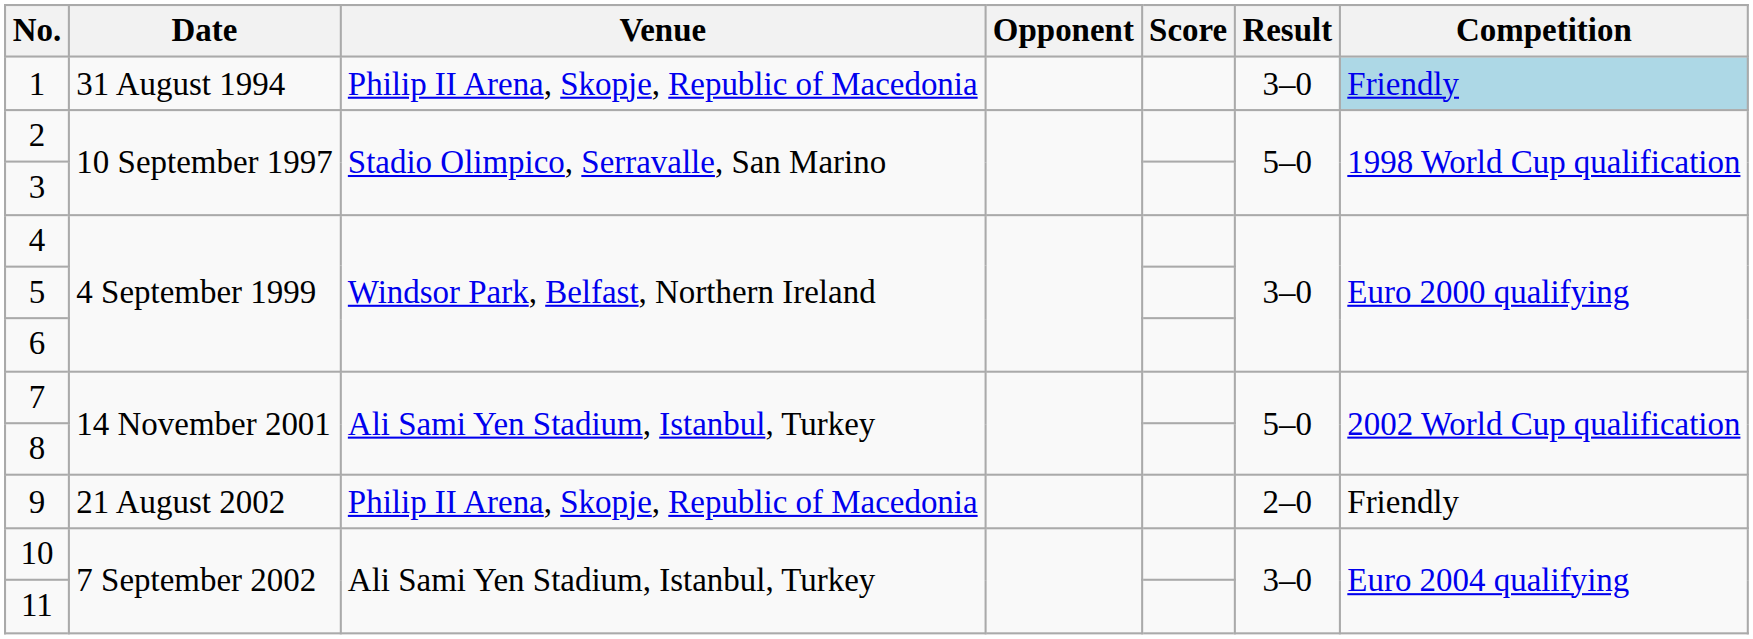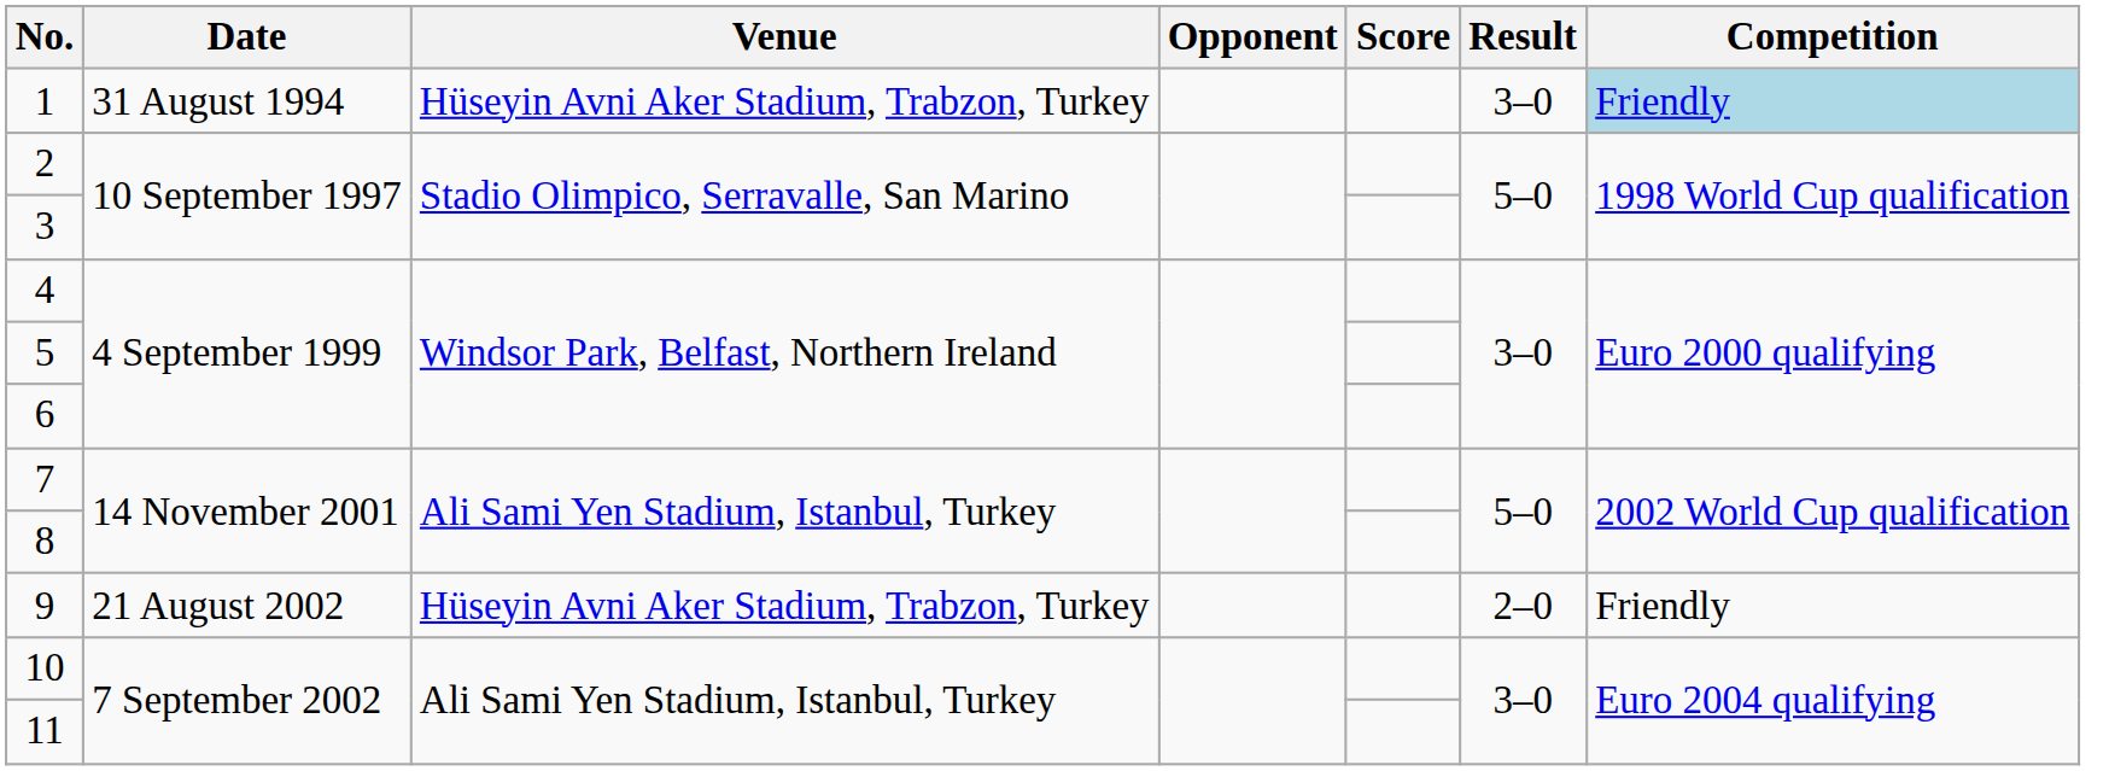1 | Venue: Philip II Arena, Skopje, Republic of Macedonia -> Hüseyin Avni Aker Stadium, Trabzon, Turkey
9 | Venue: Philip II Arena, Skopje, Republic of Macedonia -> Hüseyin Avni Aker Stadium, Trabzon, Turkey
